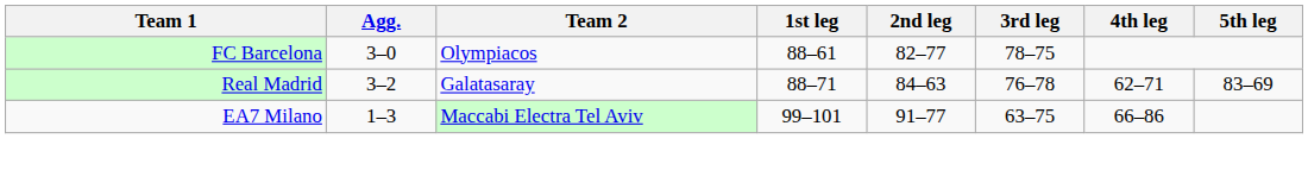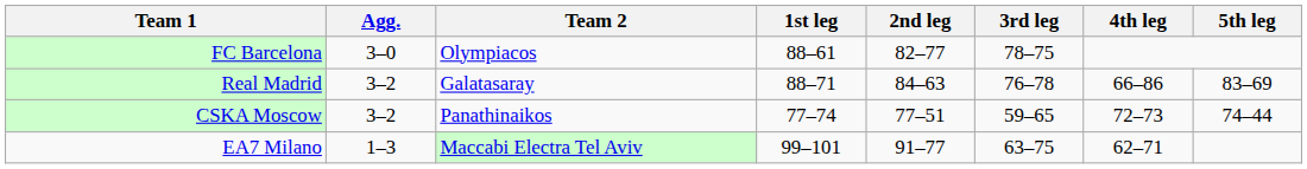Real Madrid | 4th leg: 62–71 -> 66–86
+ row: CSKA Moscow | 3–2 | Panathinaikos | 77–74 | 77–51 | 59–65 | 72–73 | 74–44
EA7 Milano | 4th leg: 66–86 -> 62–71
